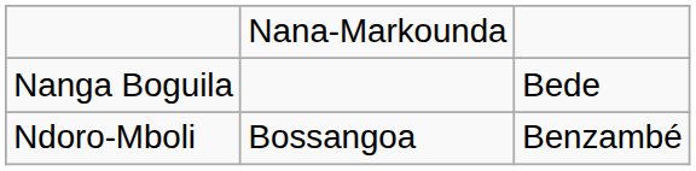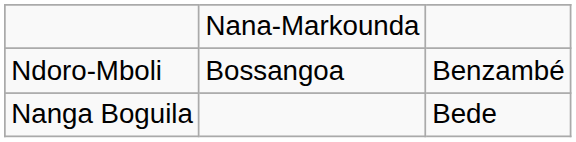rows swapped: Nanga Boguila <-> Ndoro-Mboli
